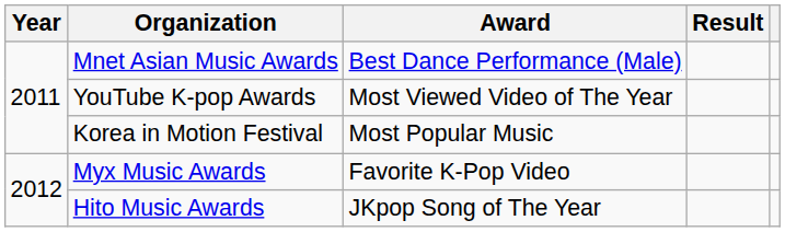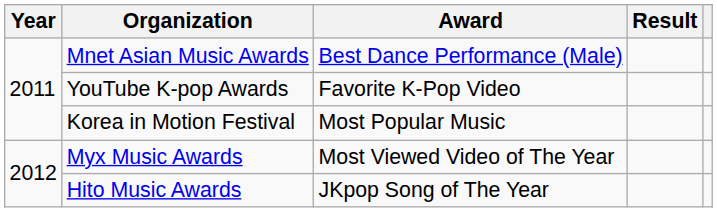YouTube K-pop Awards | Award: Most Viewed Video of The Year -> Favorite K-Pop Video
Myx Music Awards | Award: Favorite K-Pop Video -> Most Viewed Video of The Year
